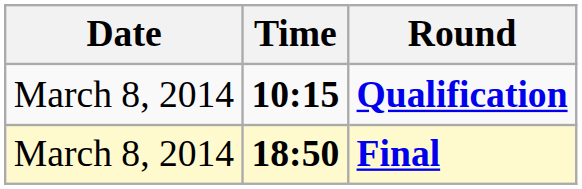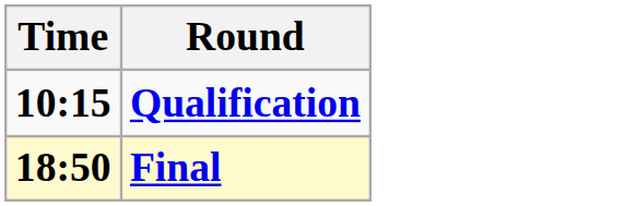- column: Date | March 8, 2014 | March 8, 2014
